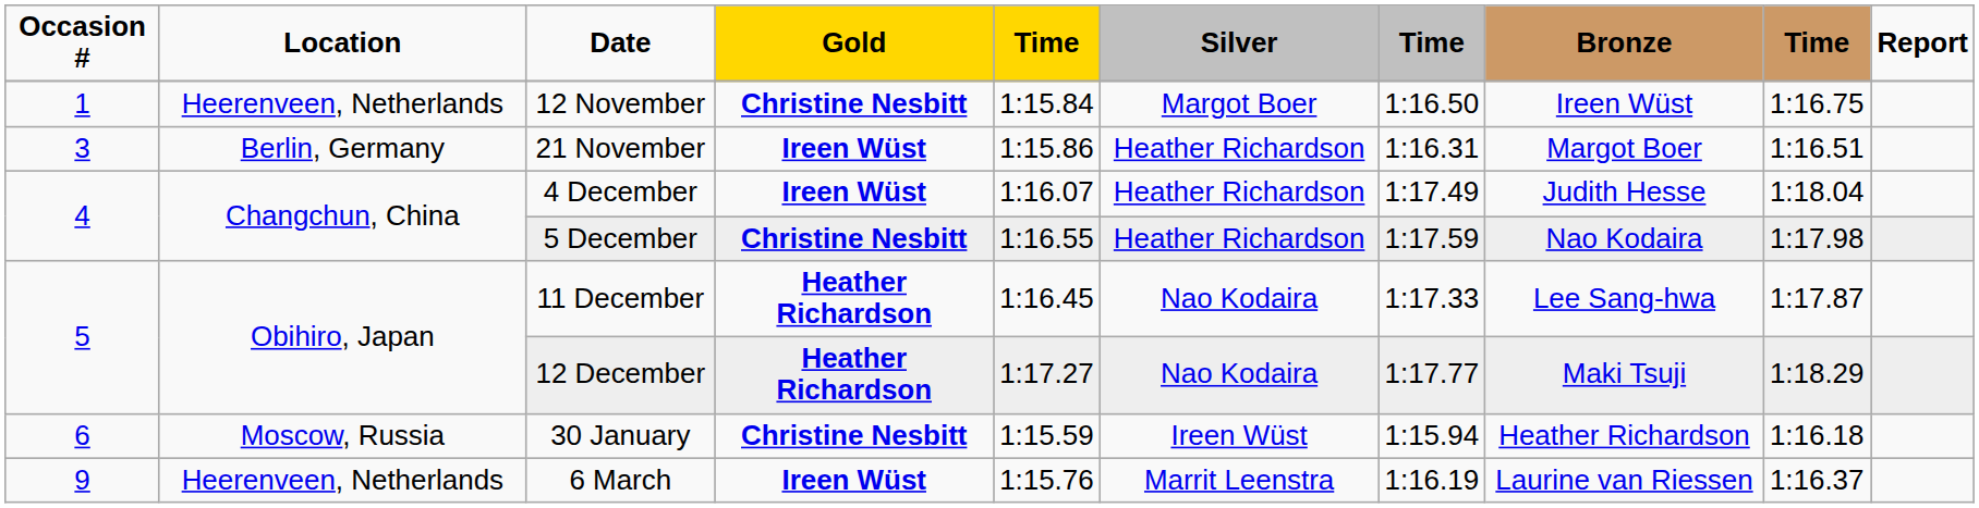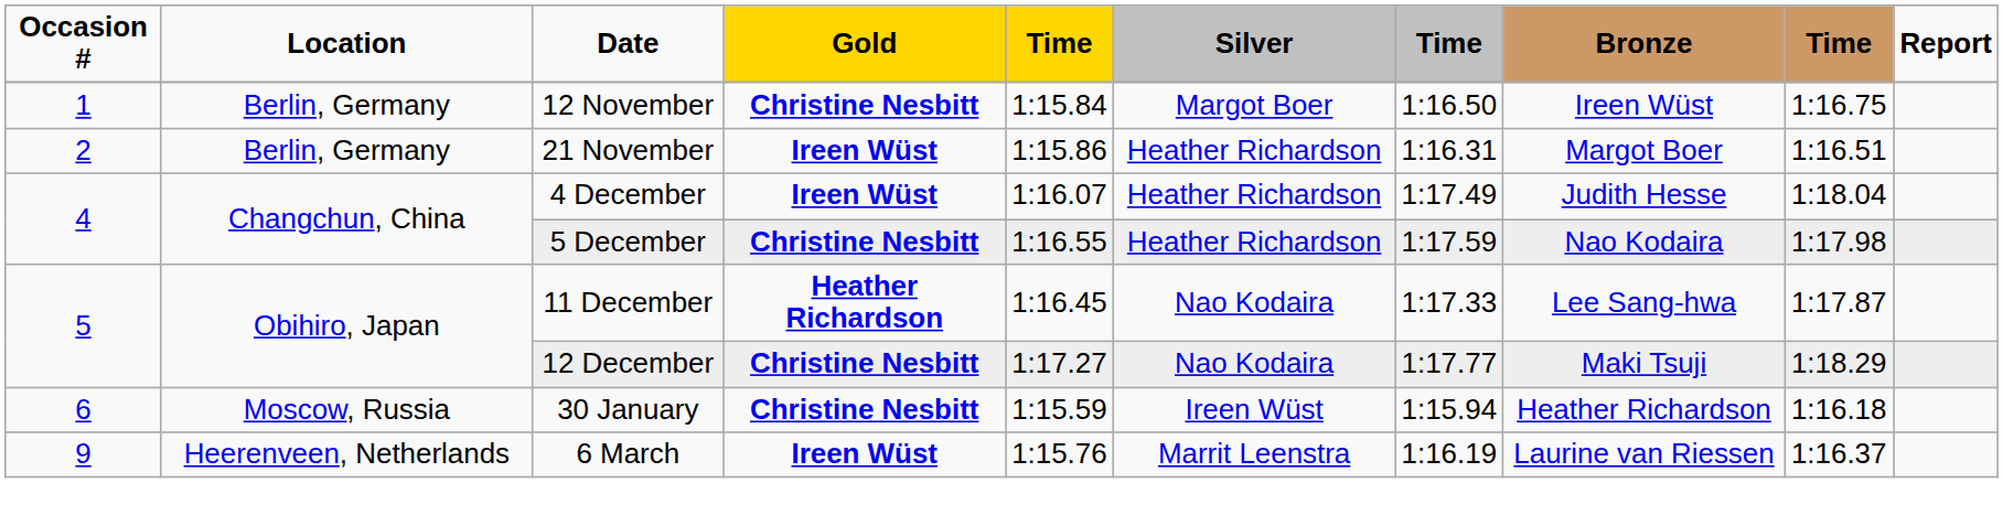12 November | Location: Heerenveen, Netherlands -> Berlin, Germany
21 November | Occasion #: 3 -> 2
12 December | Gold: Heather Richardson -> Christine Nesbitt
